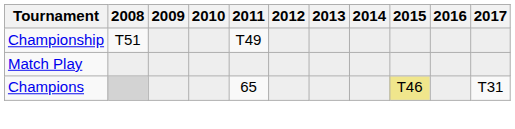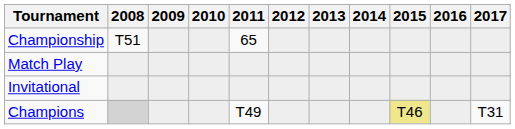Championship | 2011: T49 -> 65
+ row: Invitational
Champions | 2011: 65 -> T49
